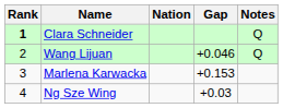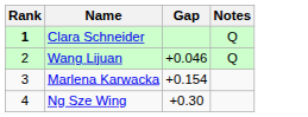- column: Nation
Marlena Karwacka | Gap: +0.153 -> +0.154
Ng Sze Wing | Gap: +0.03 -> +0.30
